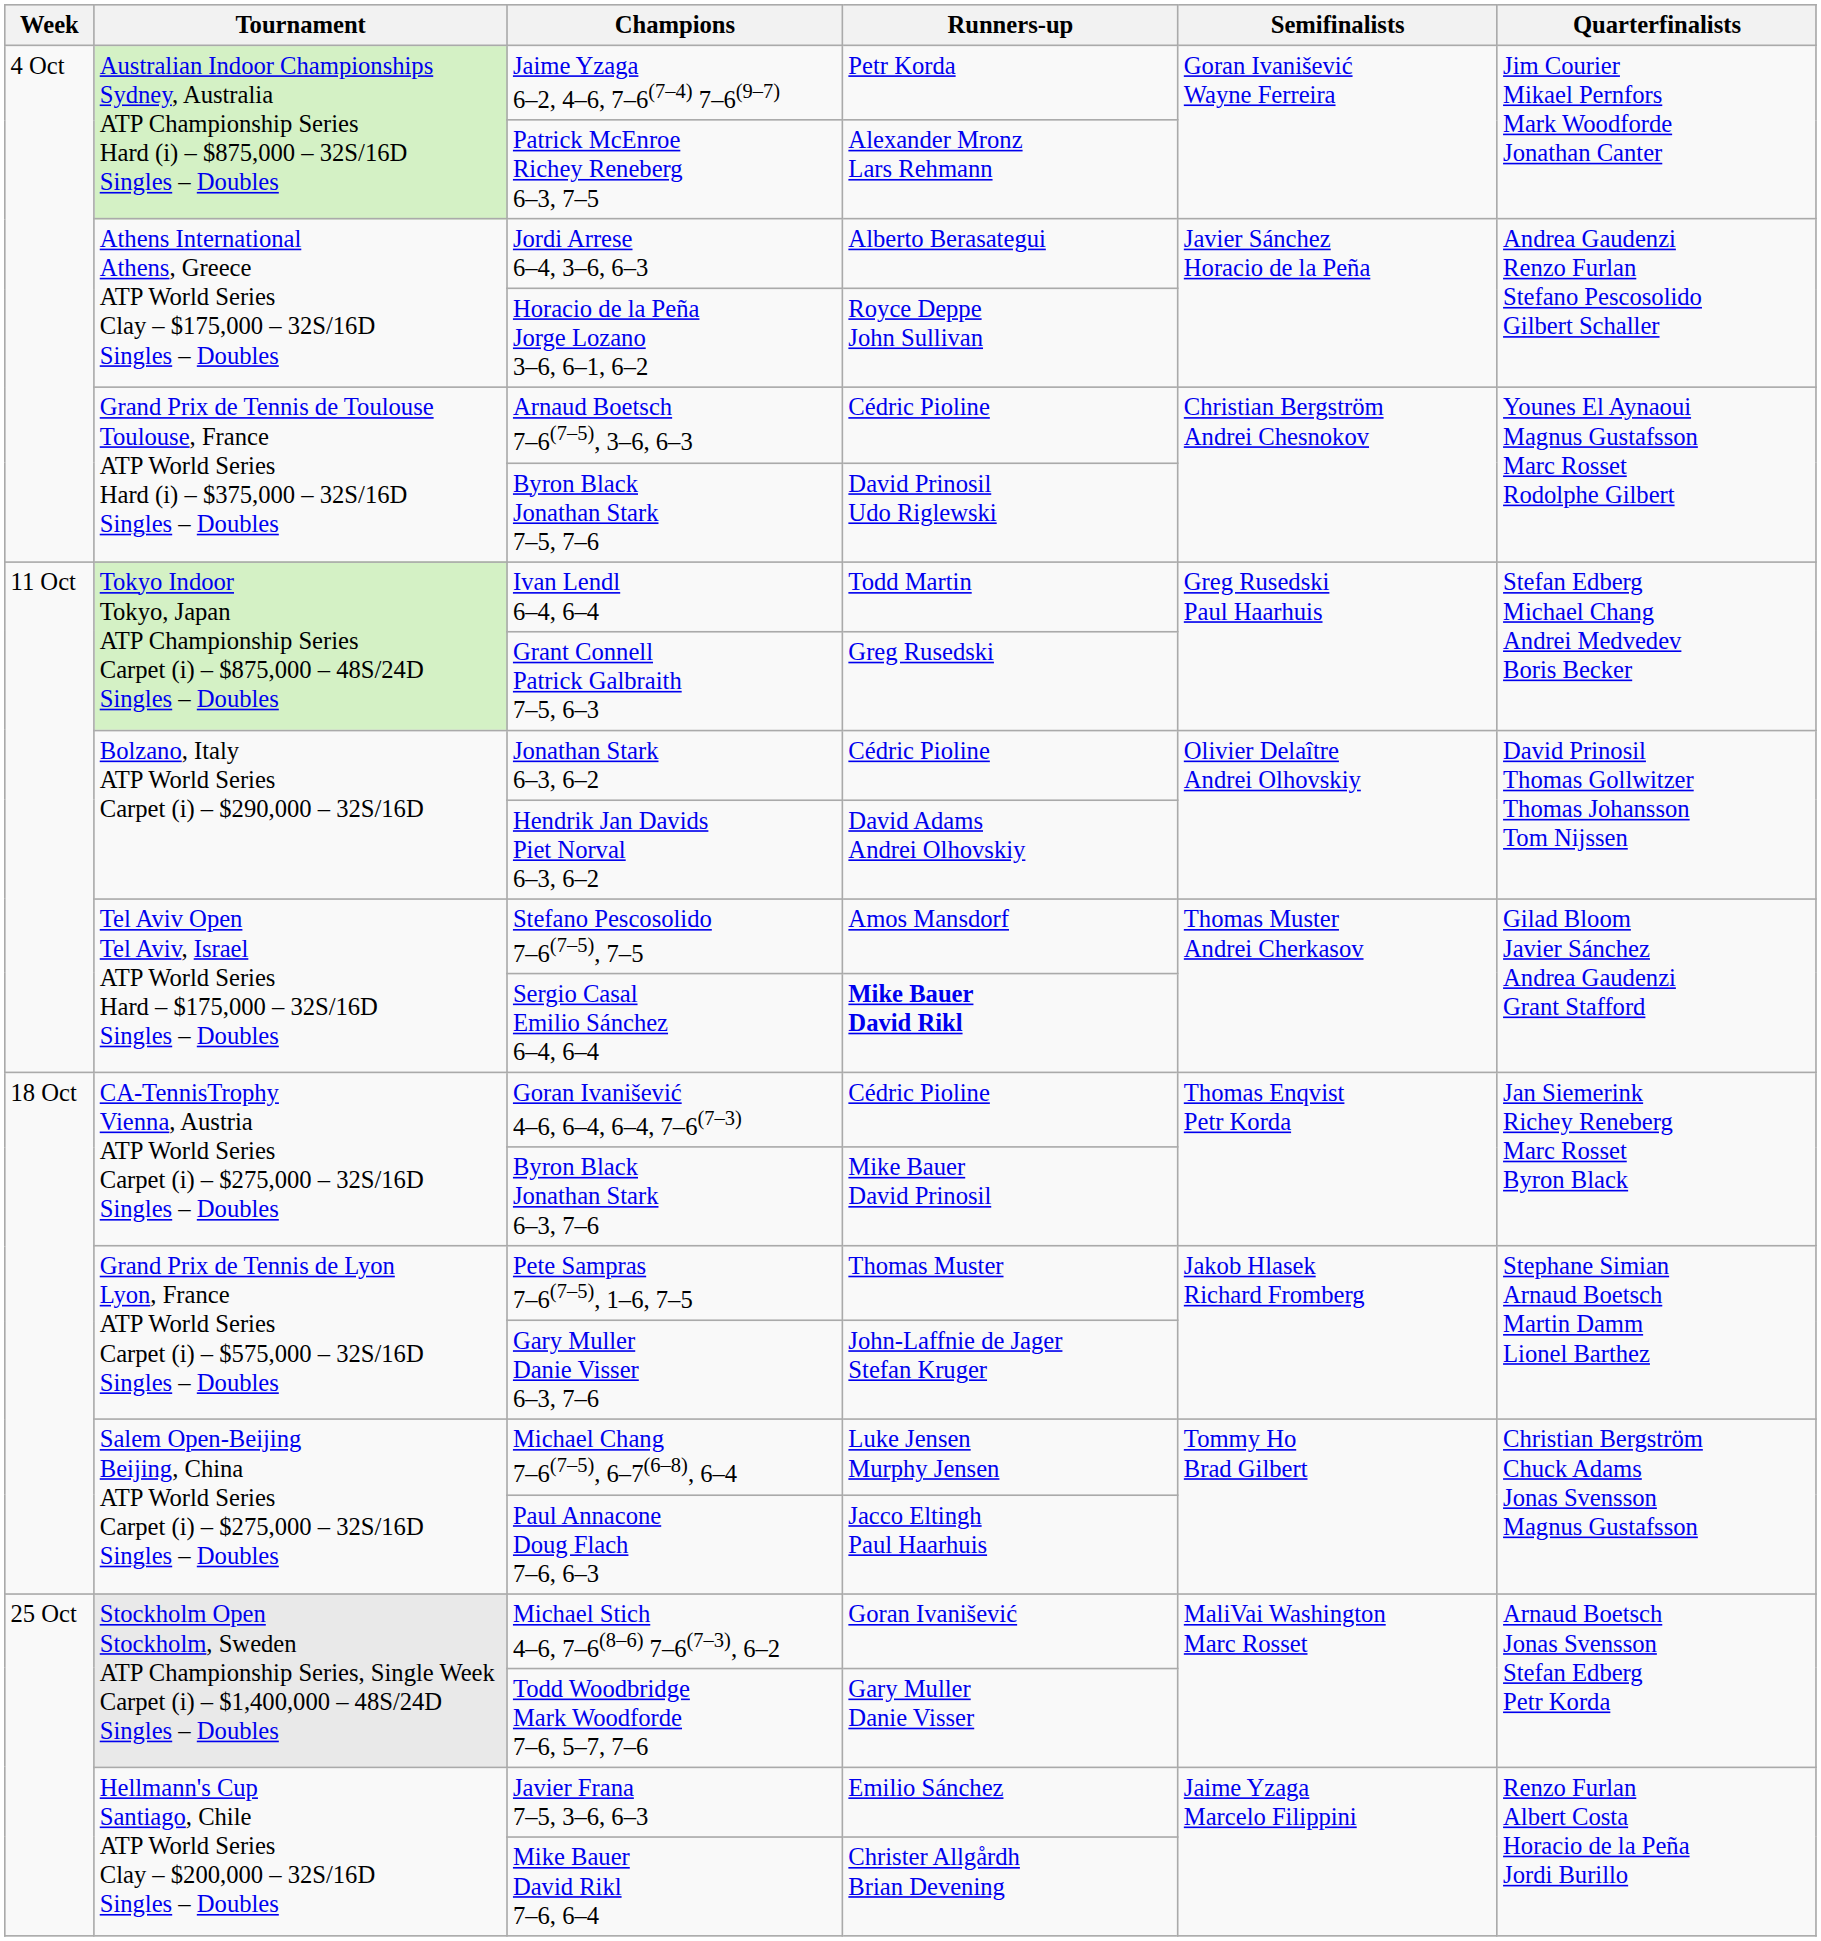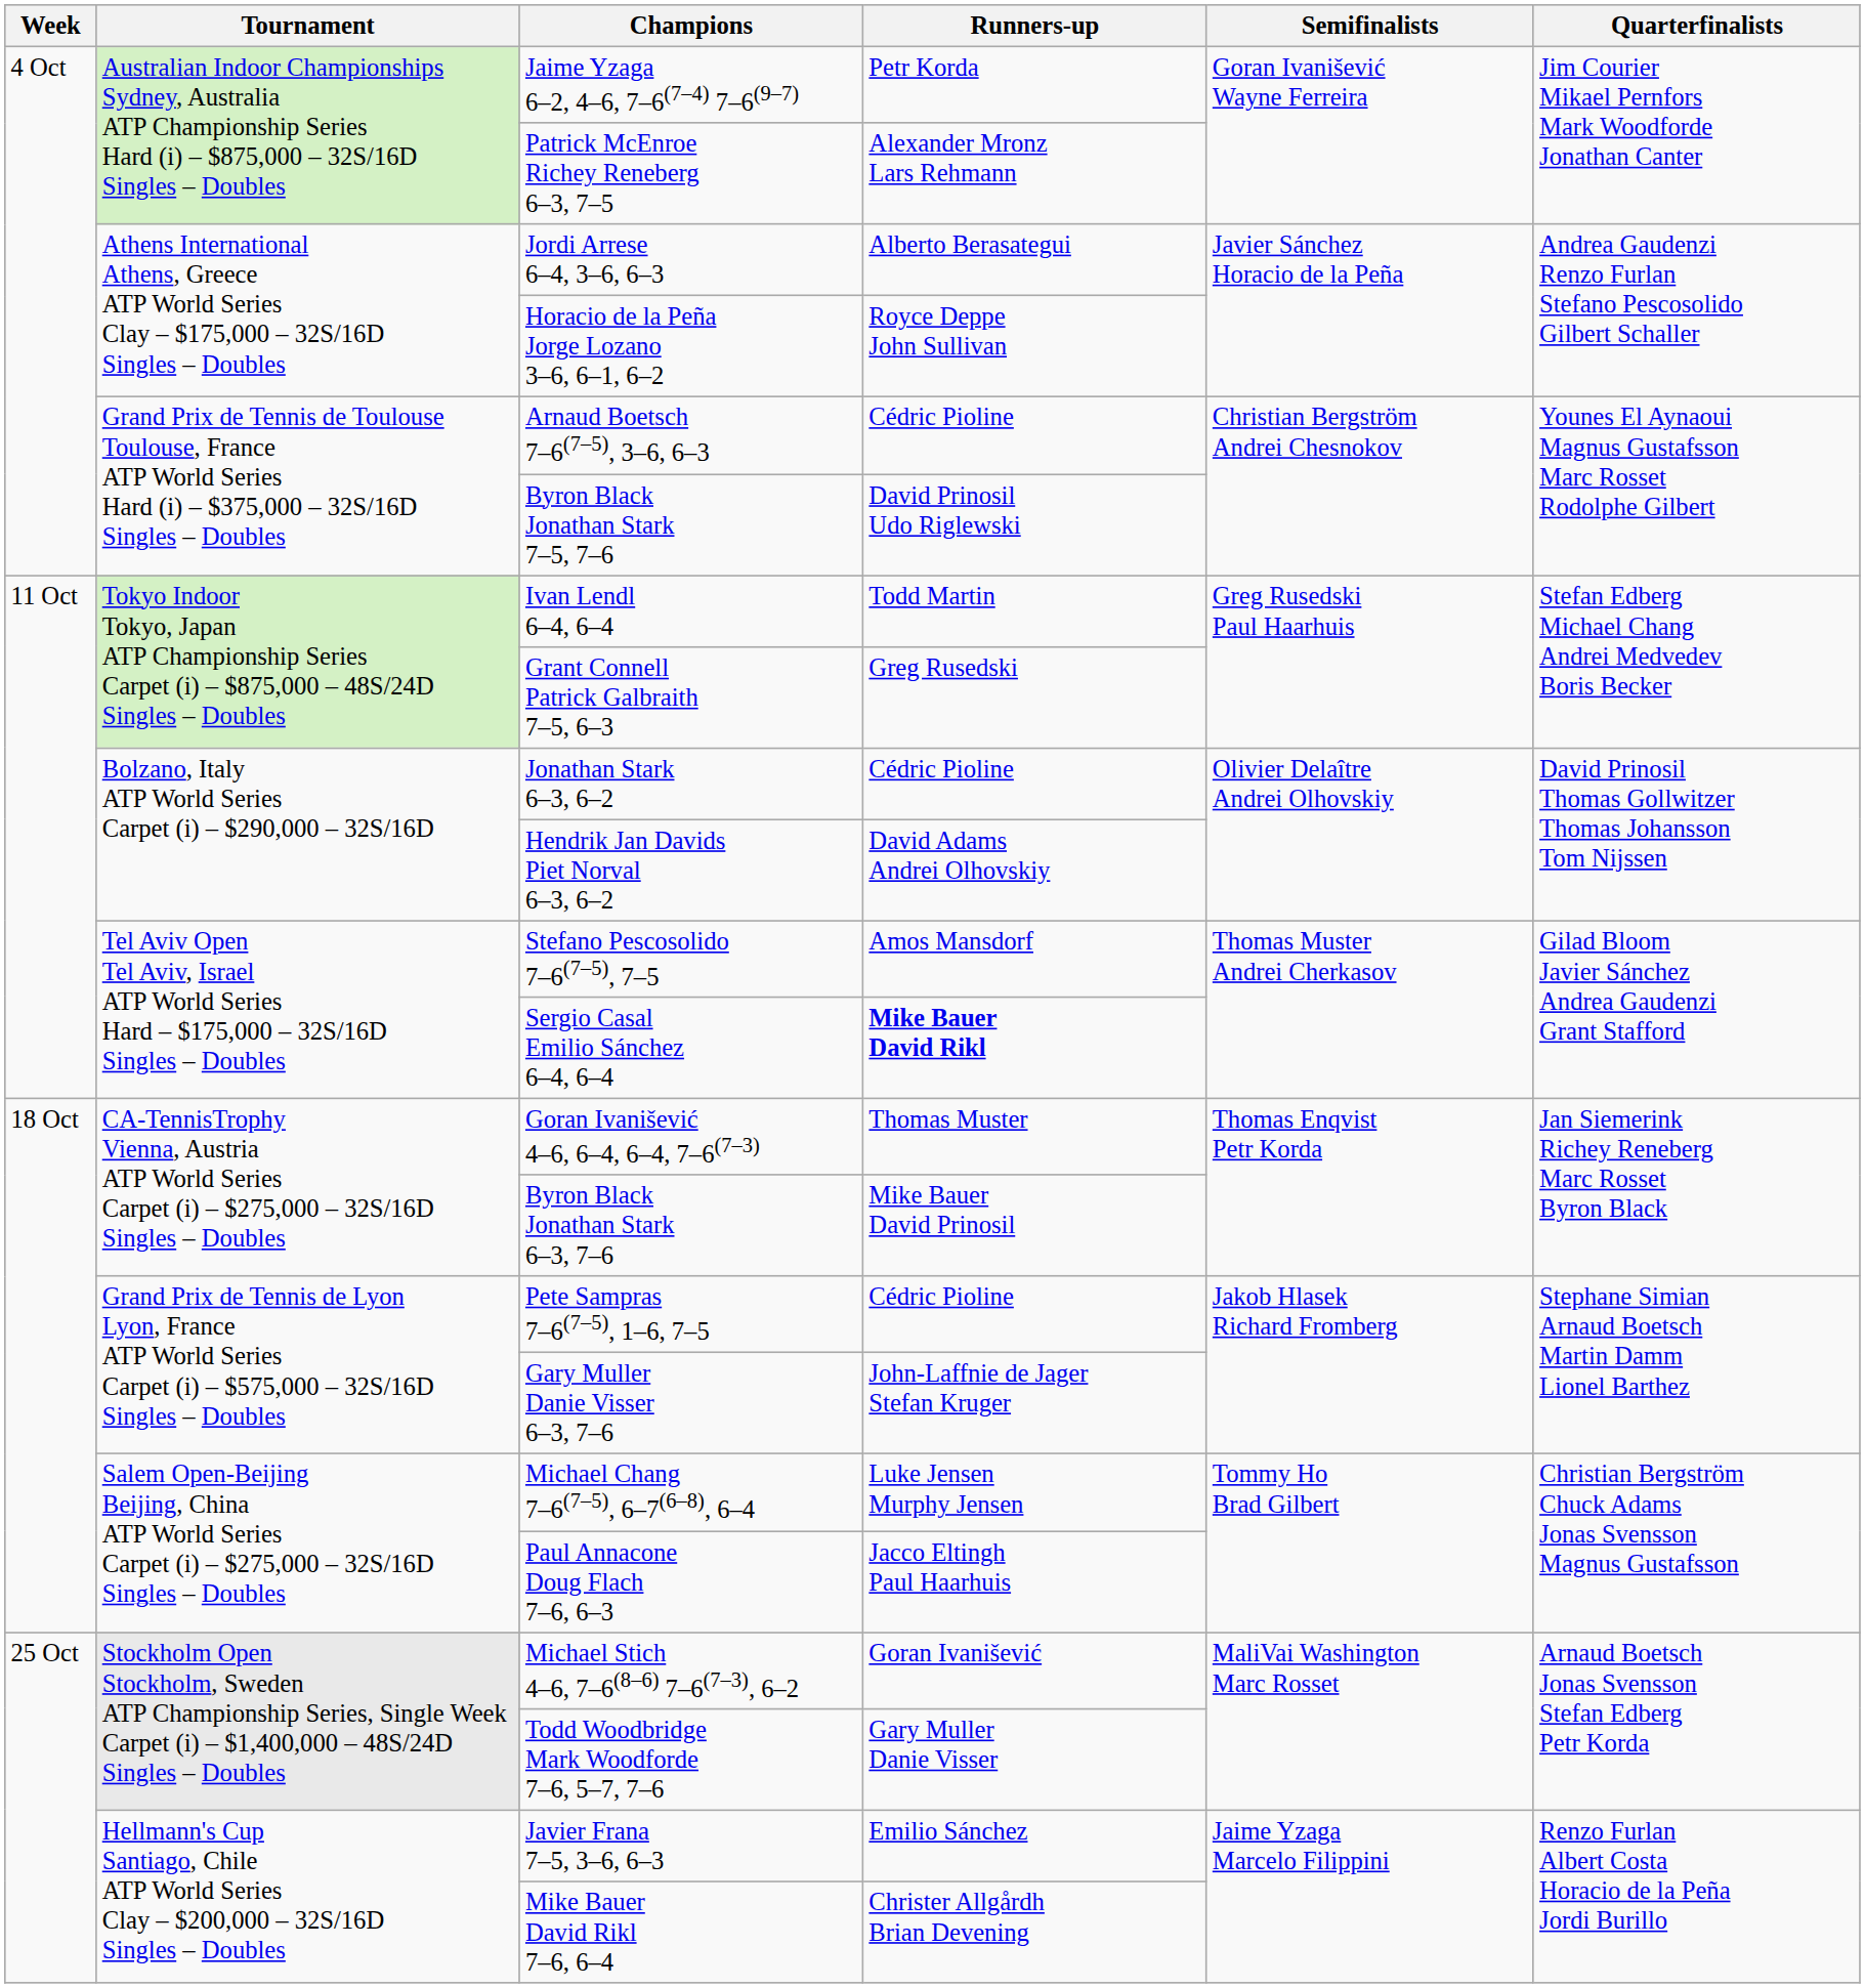Goran Ivanišević 4–6, 6–4, 6–4, 7–6(7–3) | Runners-up: Cédric Pioline -> Thomas Muster
Pete Sampras 7–6(7–5), 1–6, 7–5 | Runners-up: Thomas Muster -> Cédric Pioline
